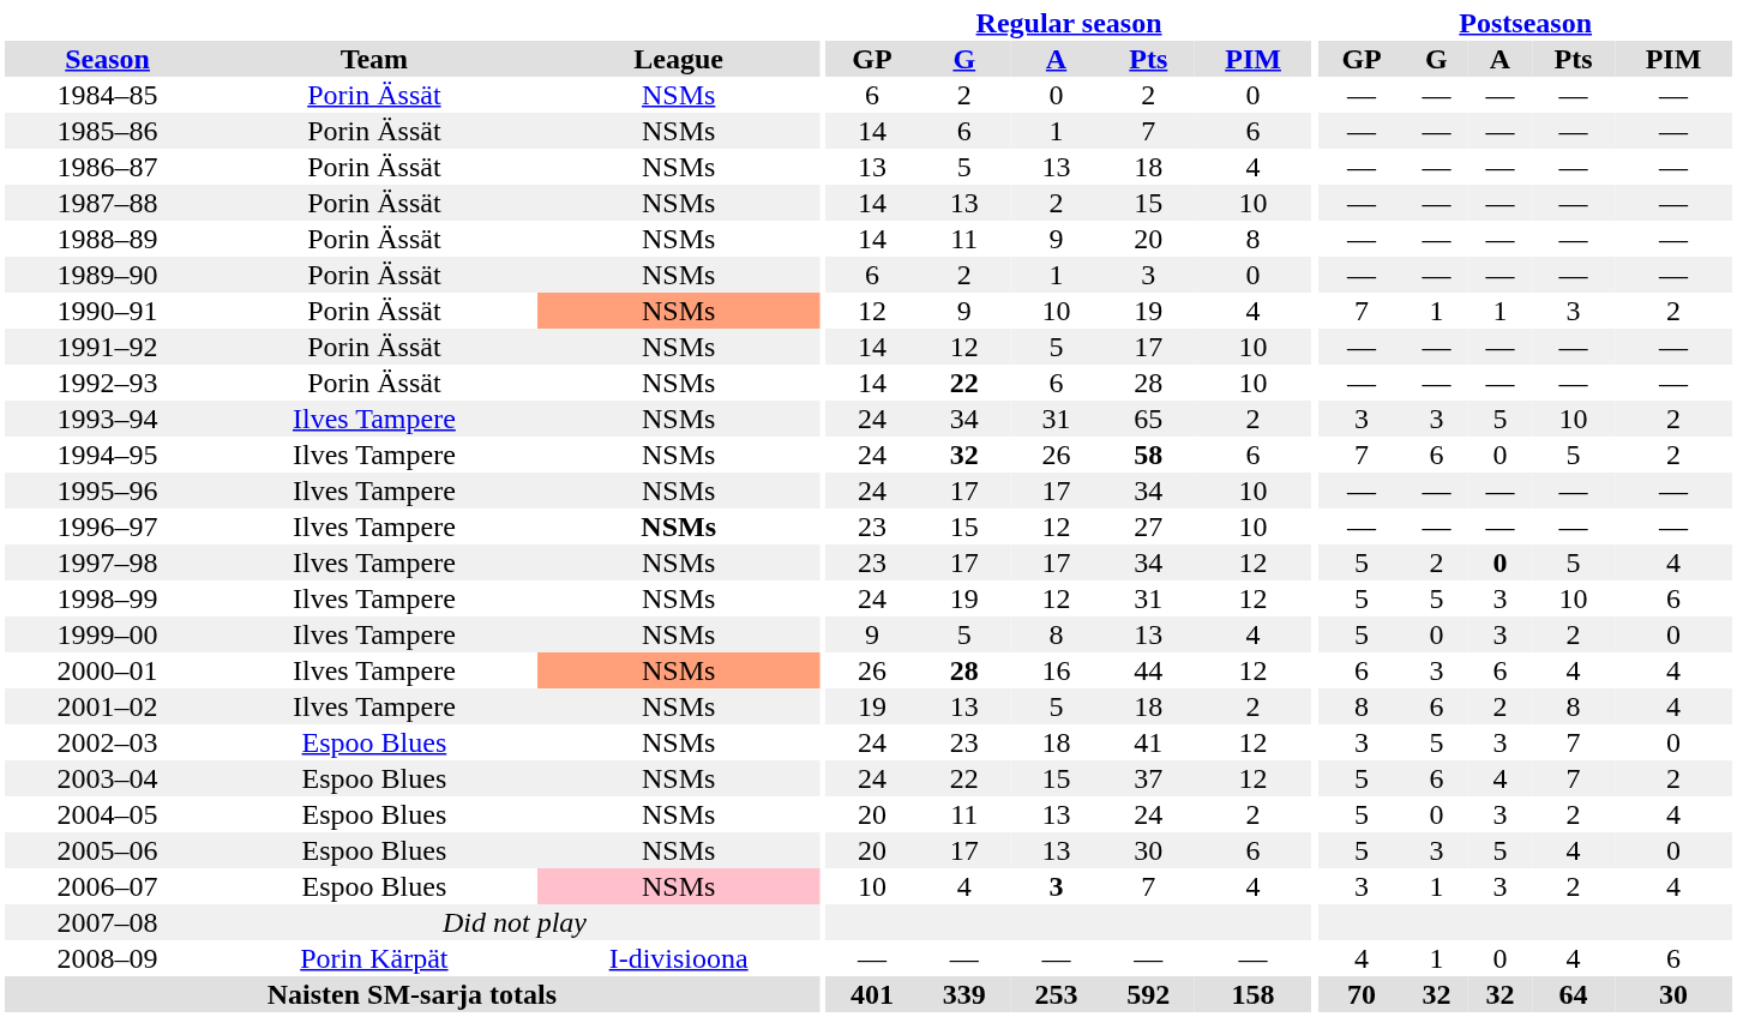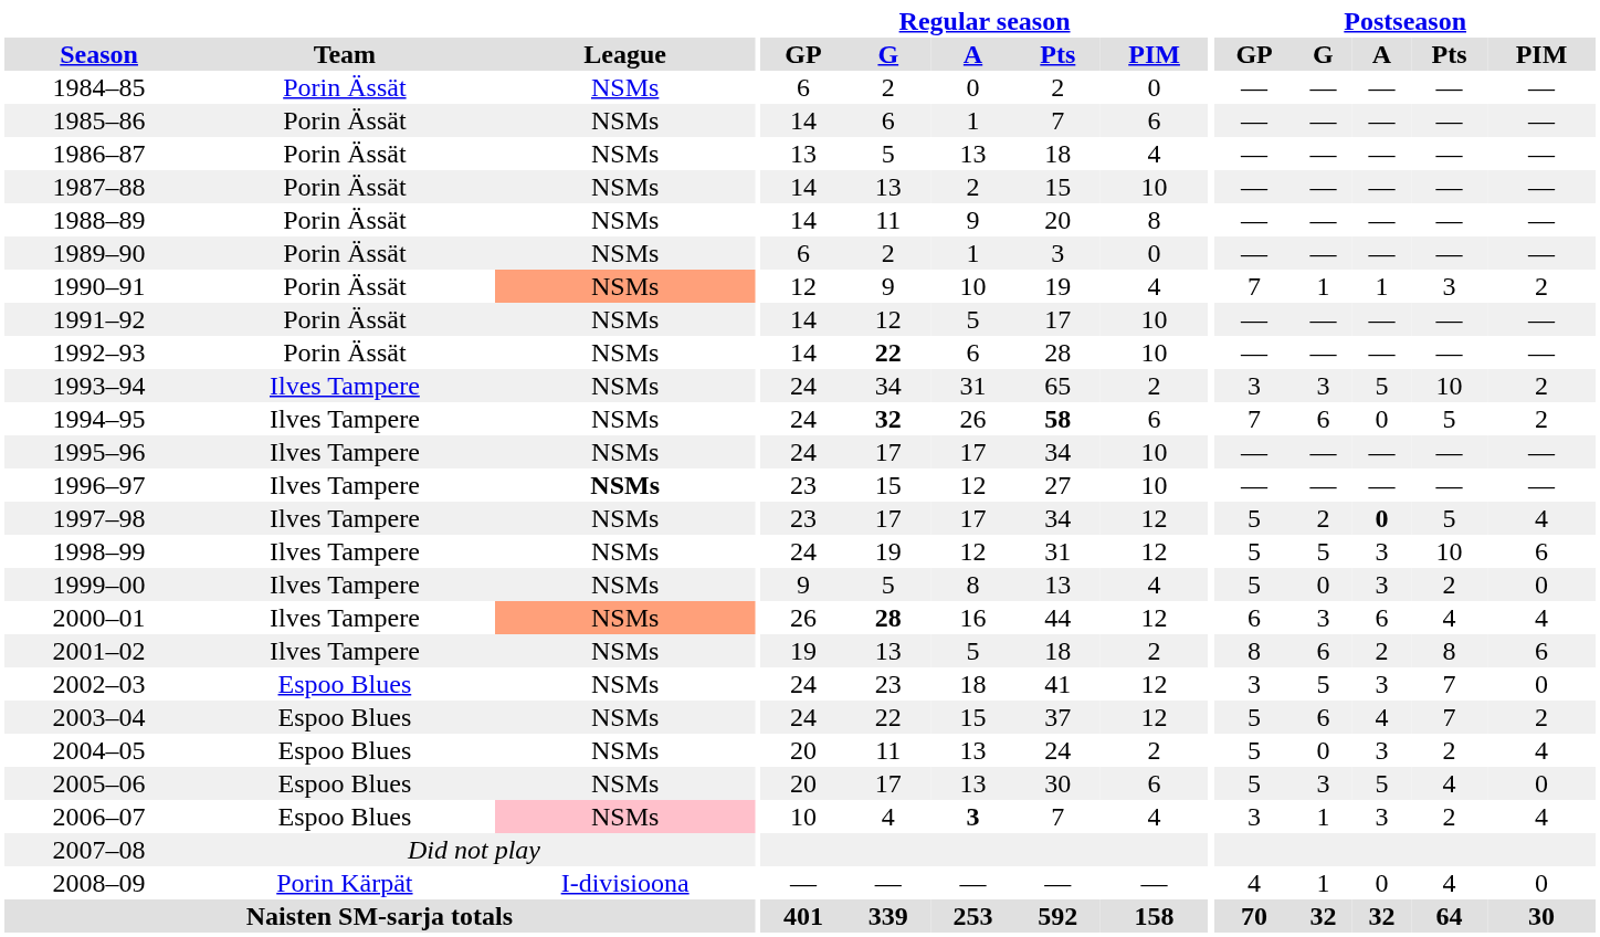2001–02 | Postseason / PIM: 4 -> 6
2008–09 | Postseason / PIM: 6 -> 0
